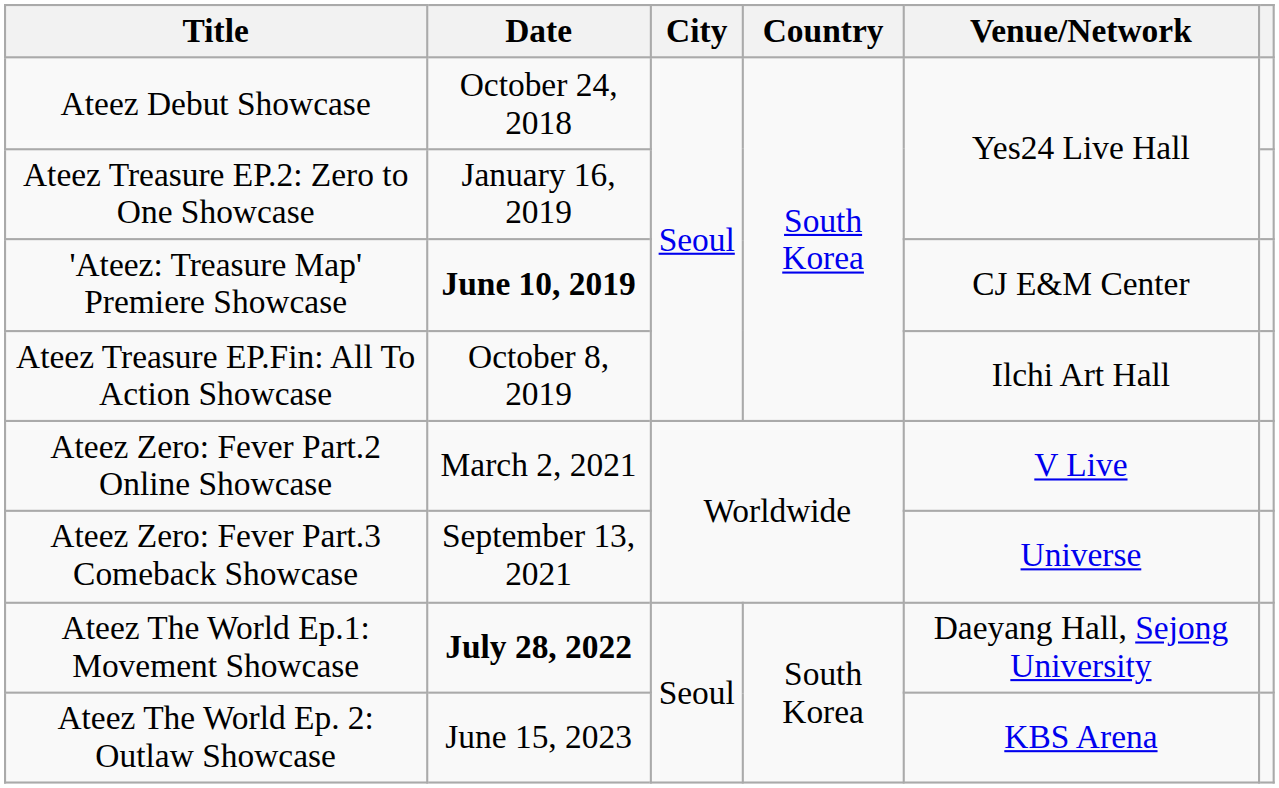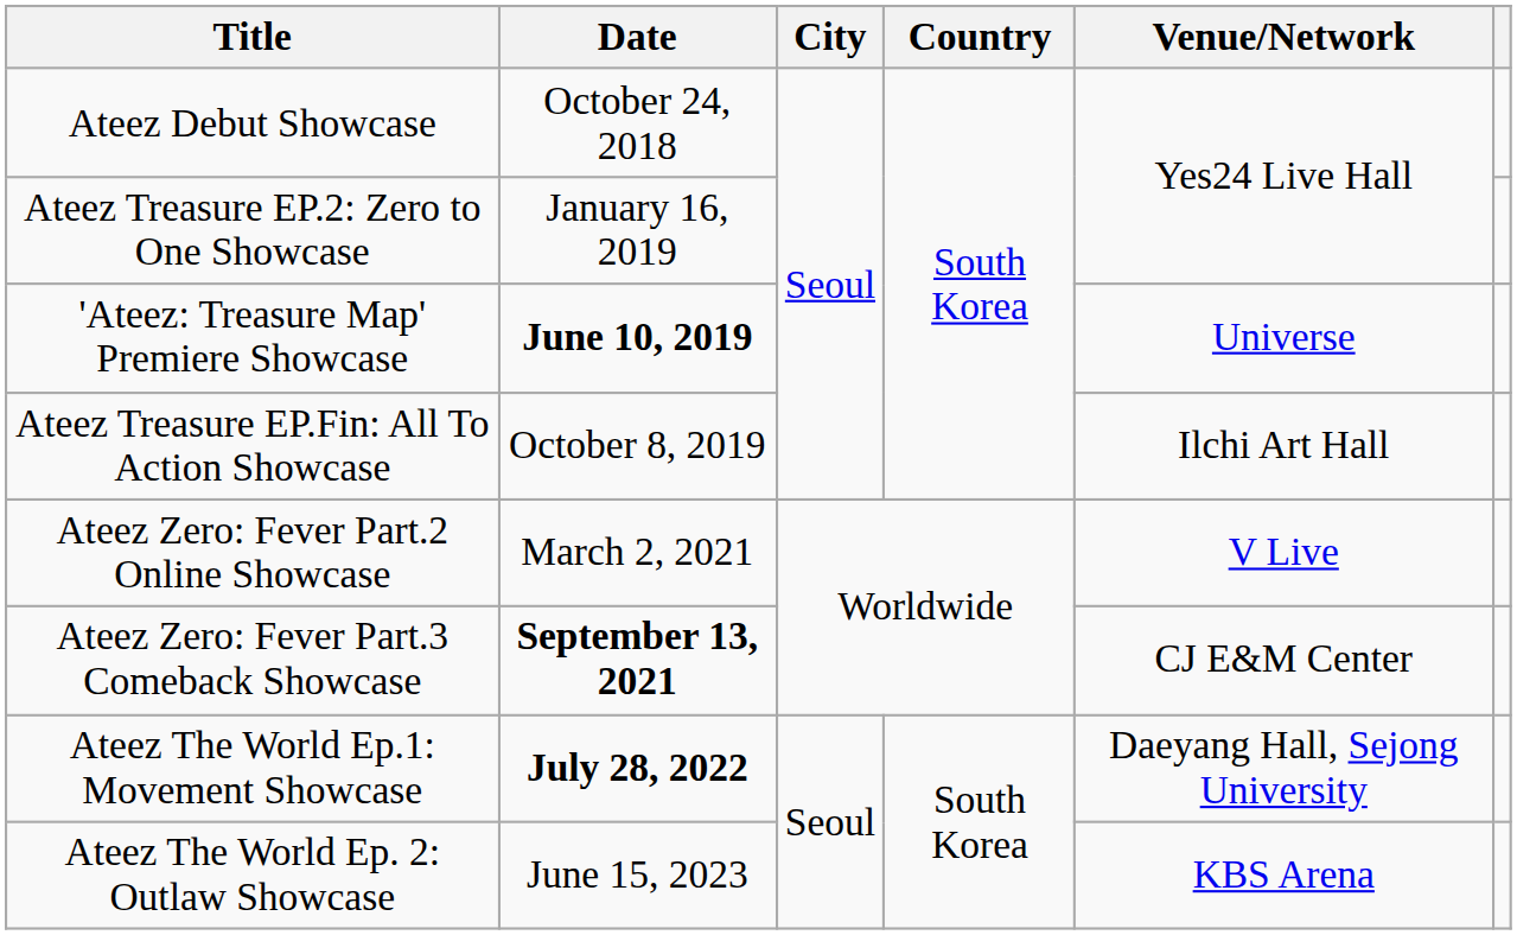'Ateez: Treasure Map' Premiere Showcase | Venue/Network: CJ E&M Center -> Universe
Ateez Zero: Fever Part.3 Comeback Showcase | Date: normal -> bold
Ateez Zero: Fever Part.3 Comeback Showcase | Venue/Network: Universe -> CJ E&M Center
